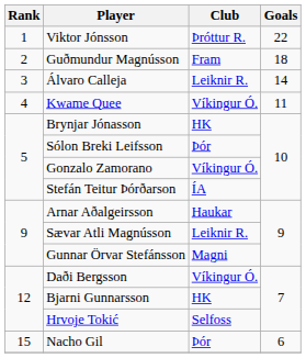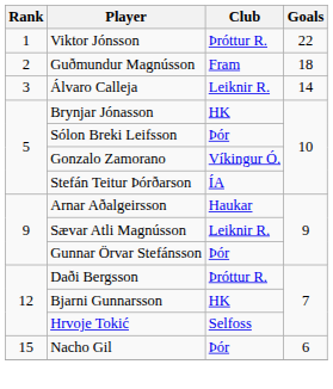- row: 4 | Kwame Quee | Víkingur Ó. | 11
Gunnar Örvar Stefánsson | Club: Magni -> Þór
Daði Bergsson | Club: Víkingur Ó. -> Þróttur R.
